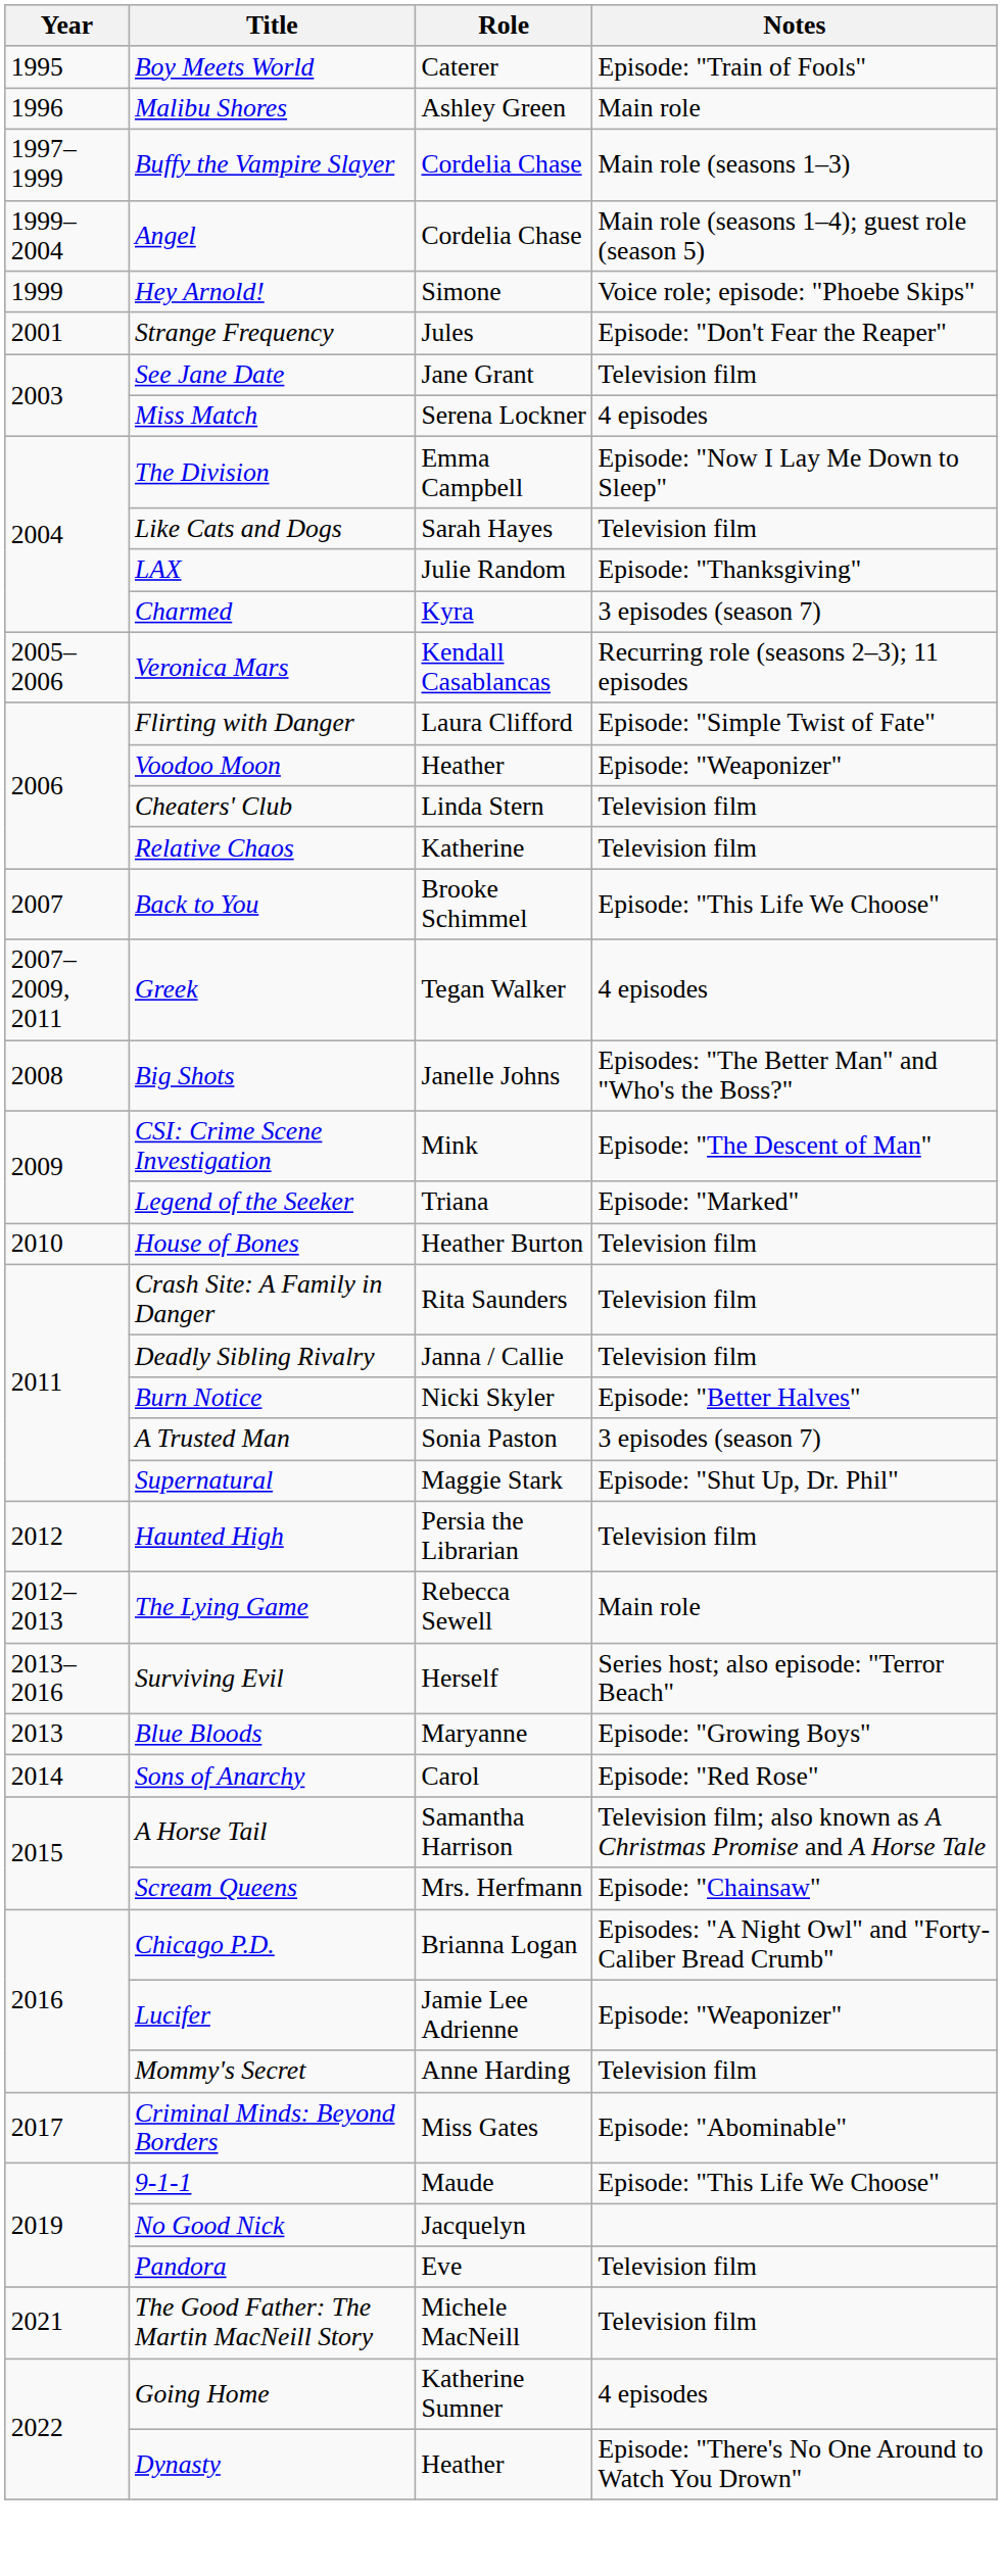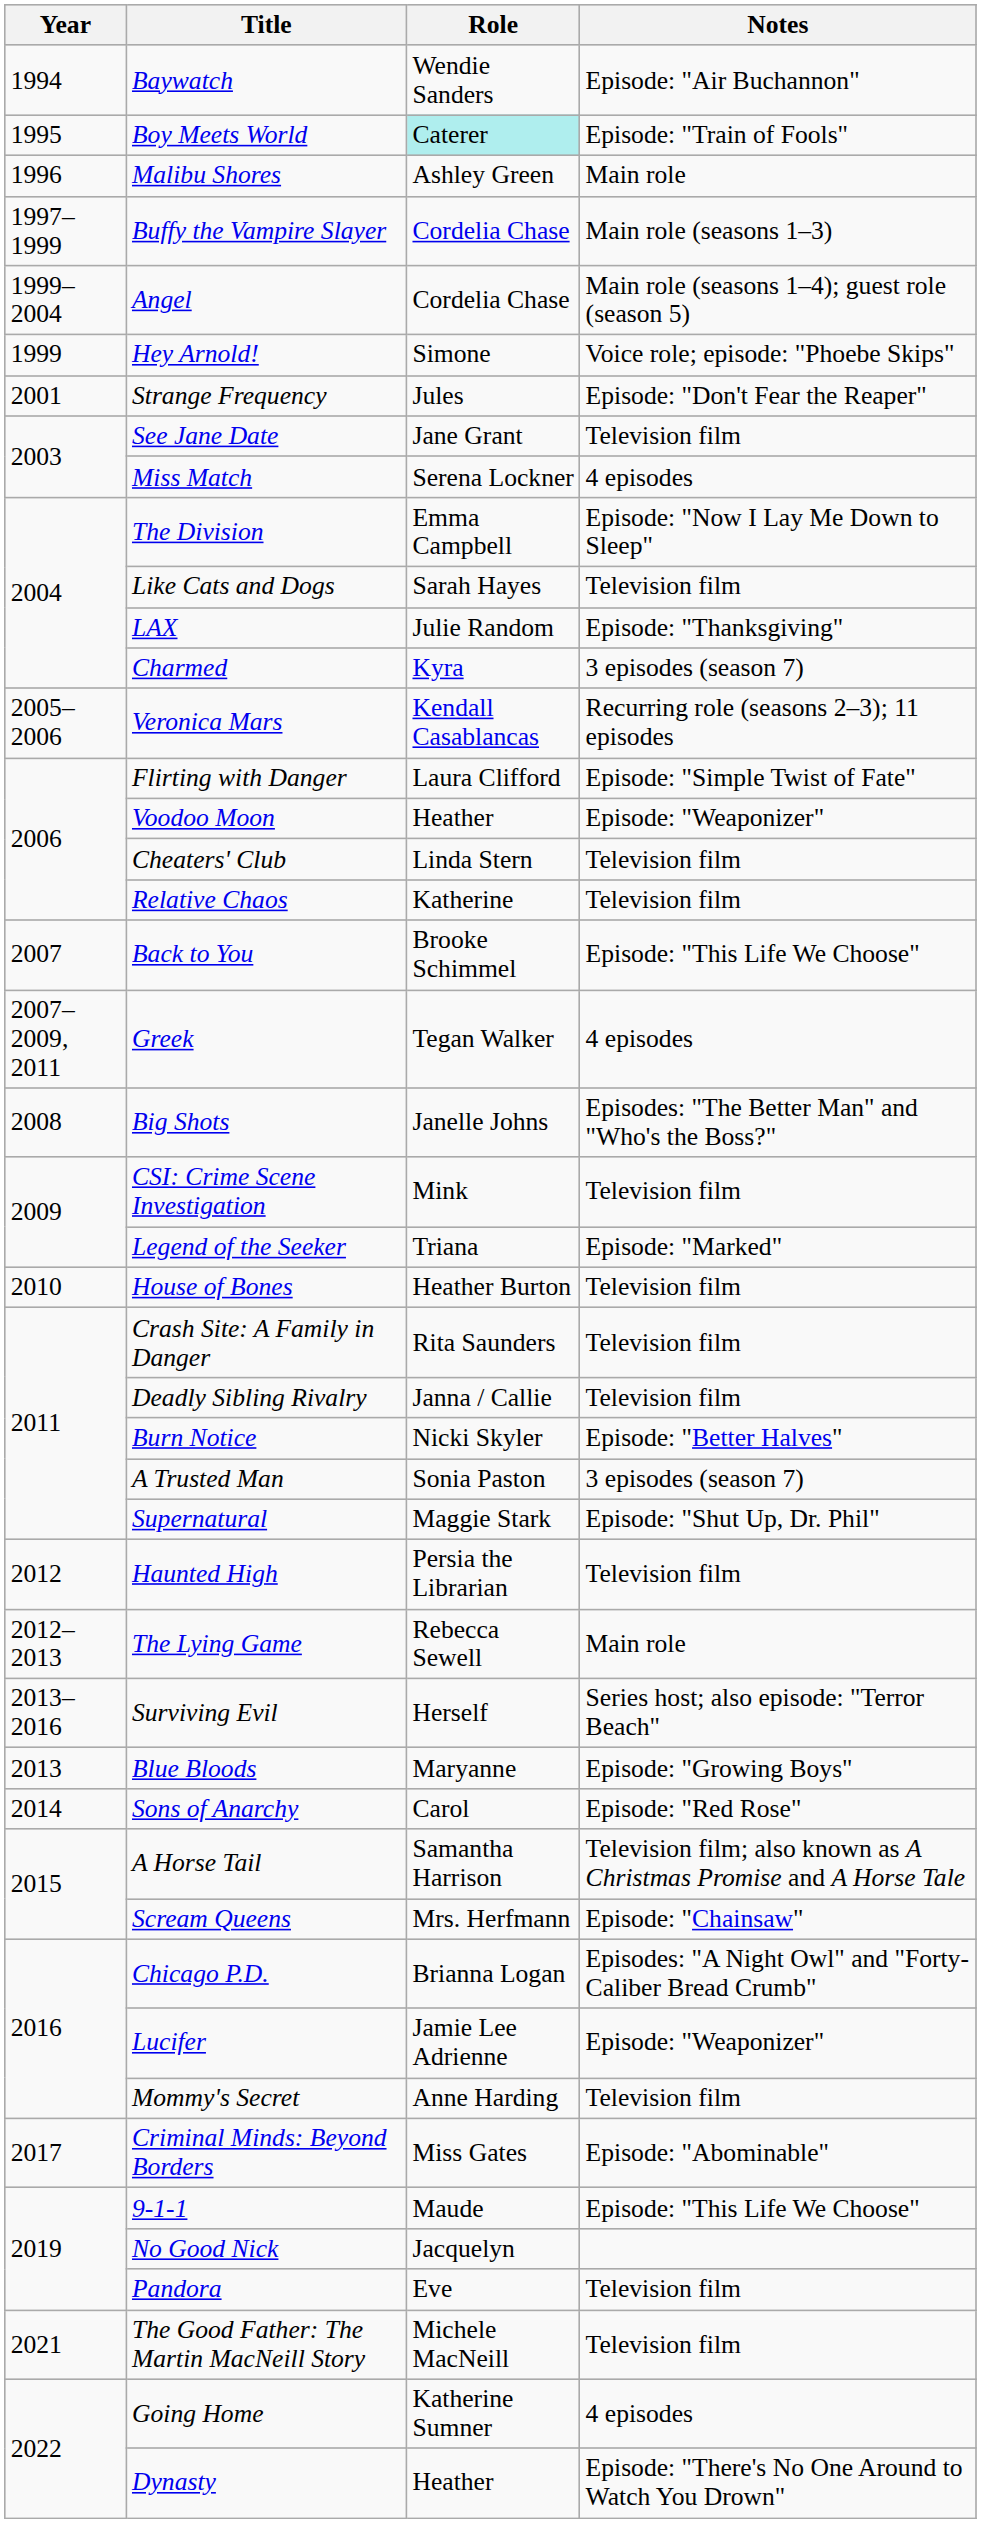+ row: 1994 | Baywatch | Wendie Sanders | Episode: "Air Buchannon"
Boy Meets World | Role: no background -> paleturquoise background
CSI: Crime Scene Investigation | Notes: Episode: "The Descent of Man" -> Television film
